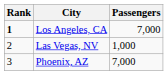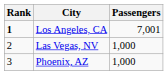Los Angeles, CA | Passengers: 7,000 -> 7,001
Phoenix, AZ | Passengers: 7,000 -> 1,000
